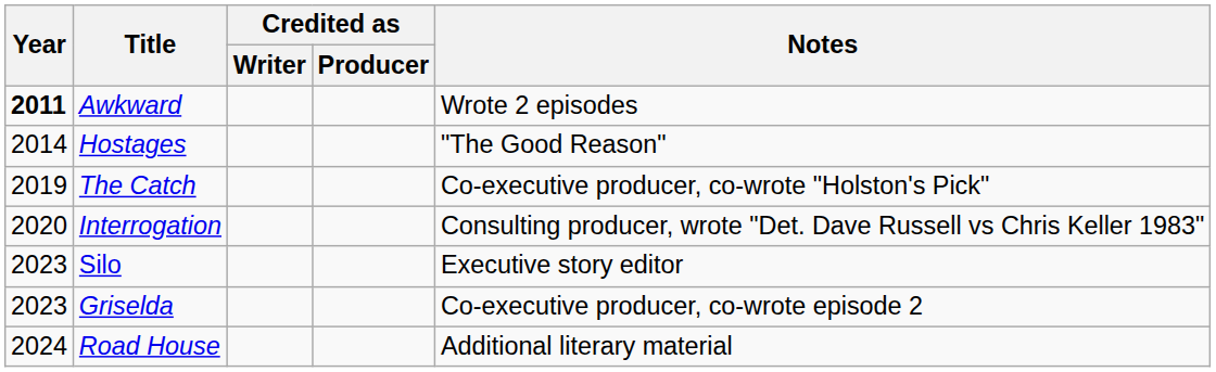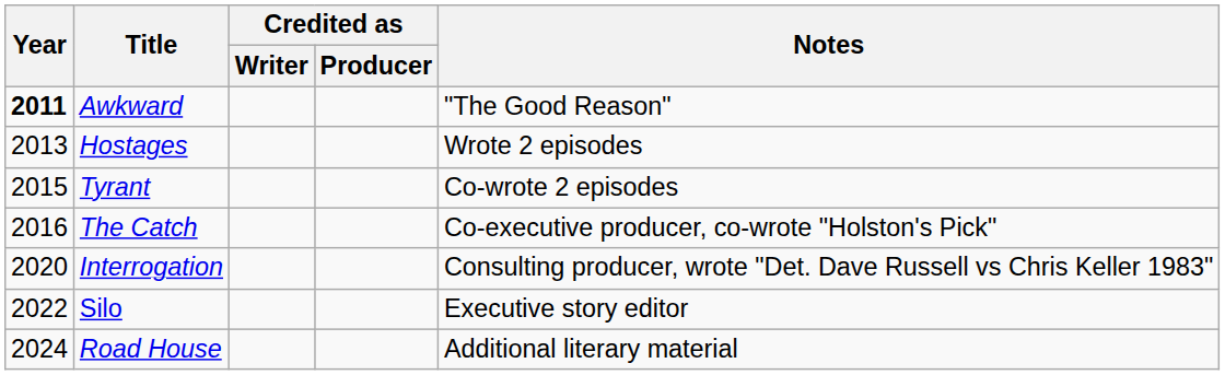Awkward | Notes: Wrote 2 episodes -> "The Good Reason"
Hostages | Year: 2014 -> 2013
Hostages | Notes: "The Good Reason" -> Wrote 2 episodes
+ row: 2015 | Tyrant | Co-wrote 2 episodes
The Catch | Year: 2019 -> 2016
Silo | Year: 2023 -> 2022
- row: 2023 | Griselda | Co-executive producer, co-wrote episode 2
